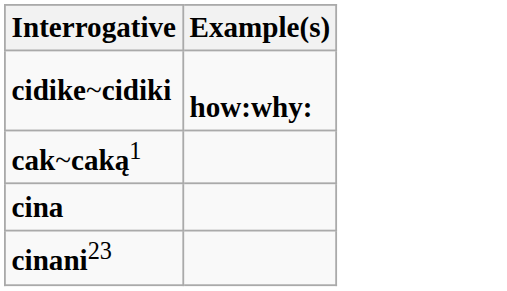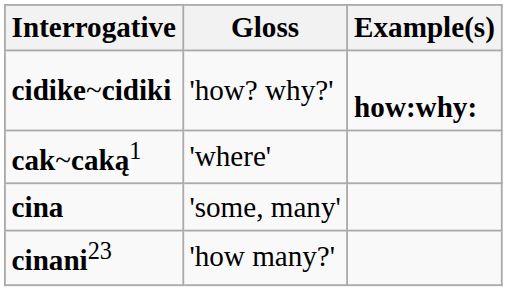+ column: Gloss | 'how? why?' | 'where' | 'some, many' | 'how many?'
